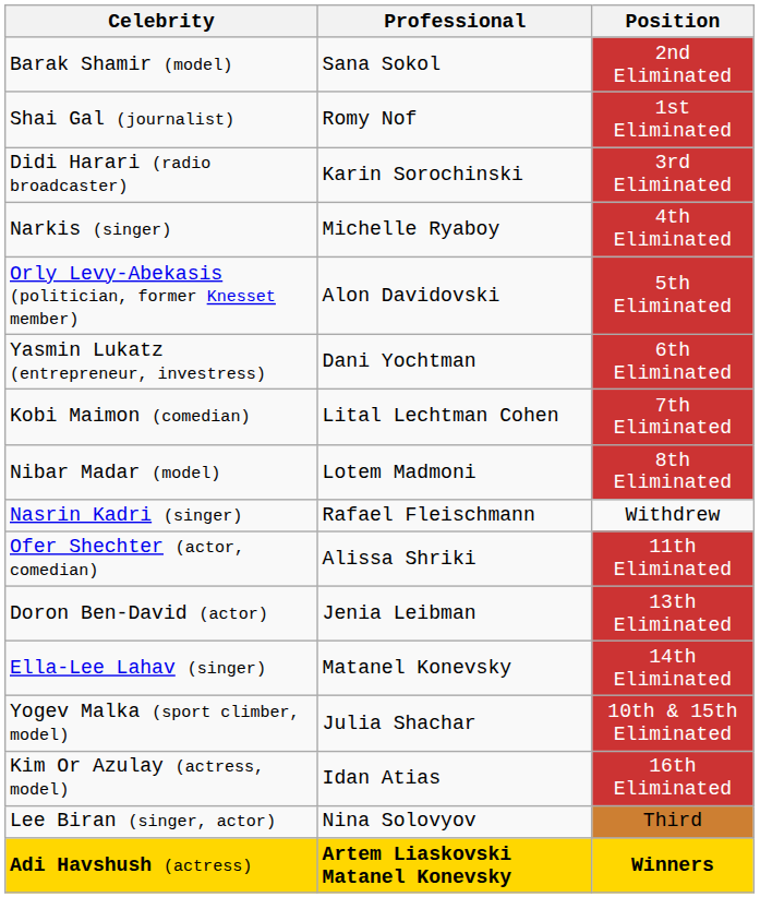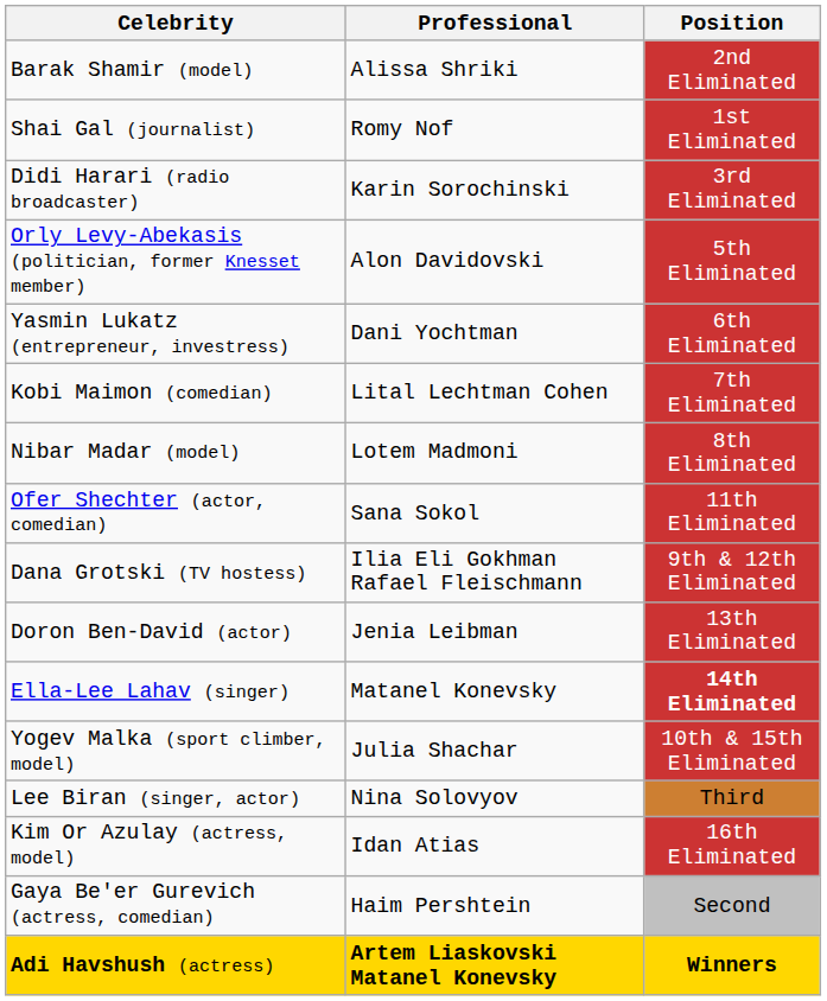Barak Shamir (model) | Professional: Sana Sokol -> Alissa Shriki
- row: Narkis (singer) | Michelle Ryaboy | 4th Eliminated
- row: Nasrin Kadri (singer) | Rafael Fleischmann | Withdrew
Ofer Shechter (actor, comedian) | Professional: Alissa Shriki -> Sana Sokol
+ row: Dana Grotski (TV hostess) | Ilia Eli Gokhman Rafael Fleischmann | 9th & 12th Eliminated
Ella-Lee Lahav (singer) | Position: normal -> bold
rows swapped: Kim Or Azulay (actress, model) <-> Lee Biran (singer, actor)
+ row: Gaya Be'er Gurevich (actress, comedian) | Haim Pershtein | Second
